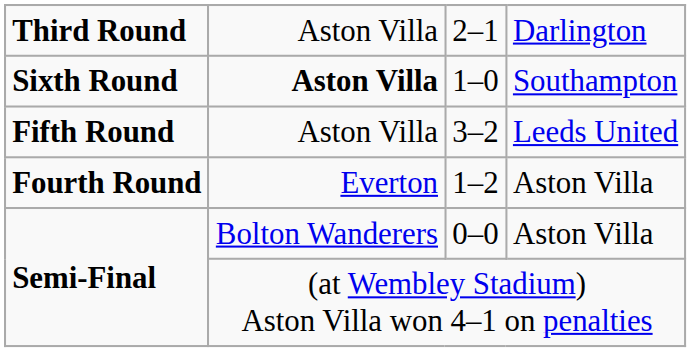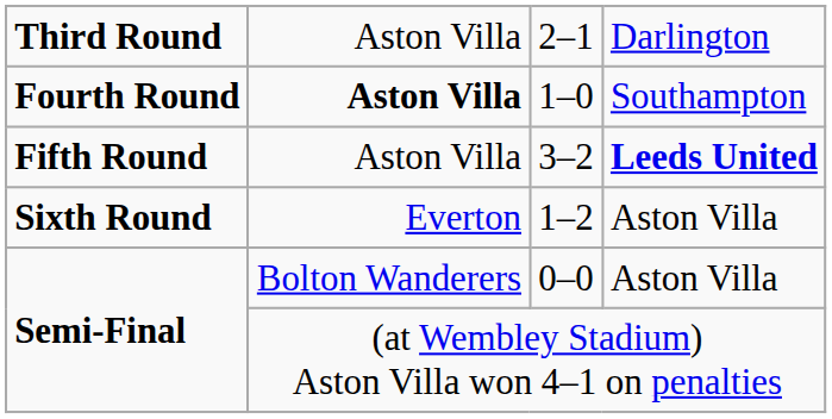1–0 | column 1: Sixth Round -> Fourth Round
3–2 | column 4: normal -> bold
1–2 | column 1: Fourth Round -> Sixth Round
